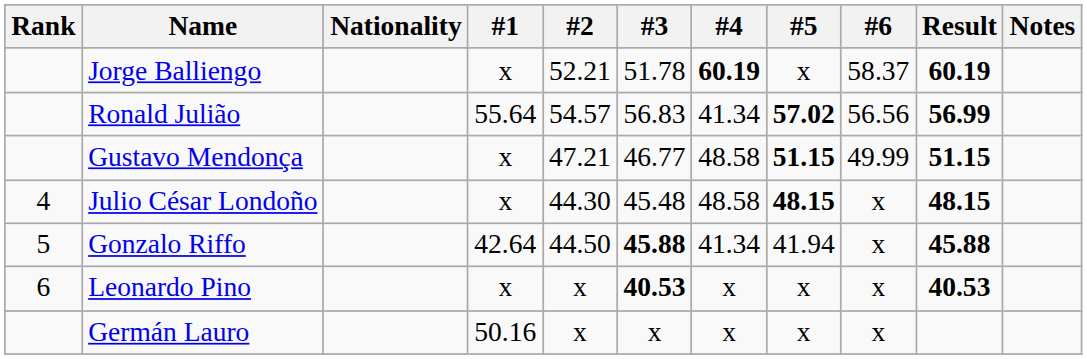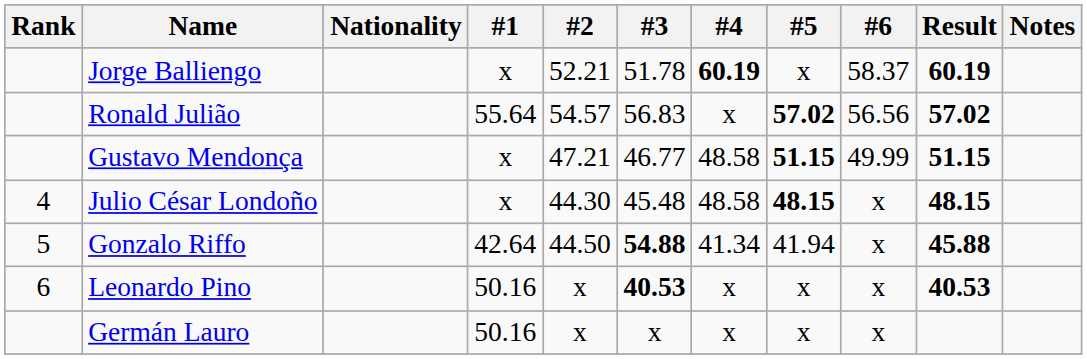Ronald Julião | #4: 41.34 -> x
Ronald Julião | Result: 56.99 -> 57.02
Gonzalo Riffo | #3: 45.88 -> 54.88
Leonardo Pino | #1: x -> 50.16
